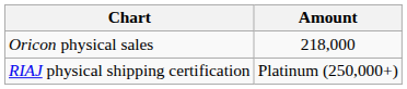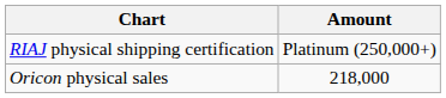rows swapped: Oricon physical sales <-> RIAJ physical shipping certification
